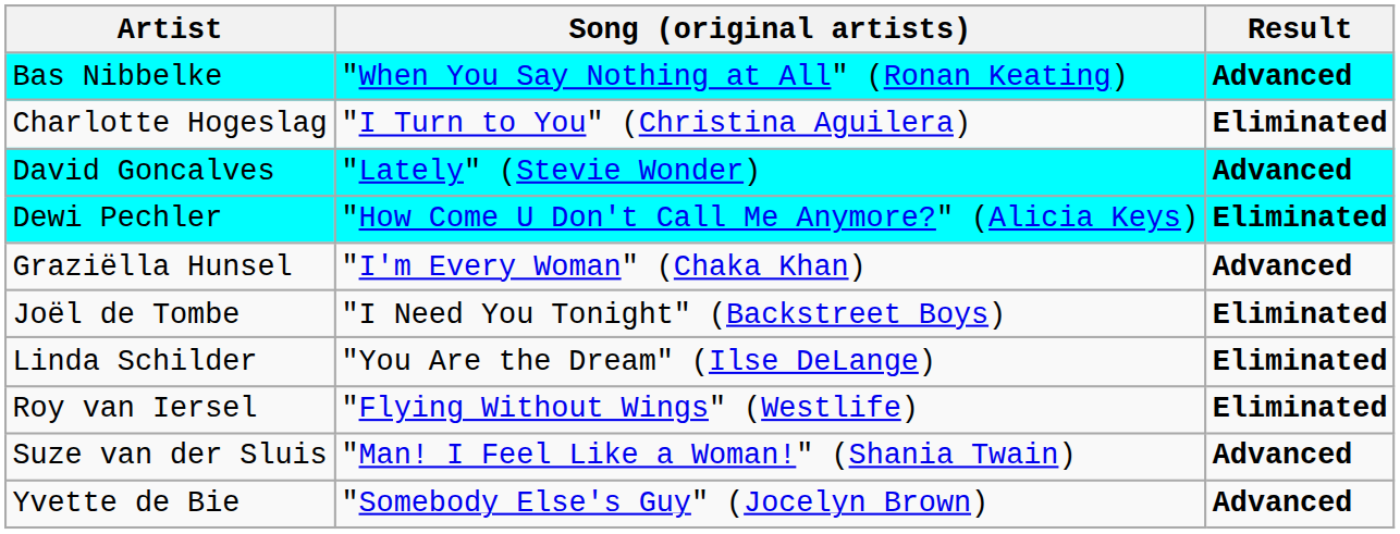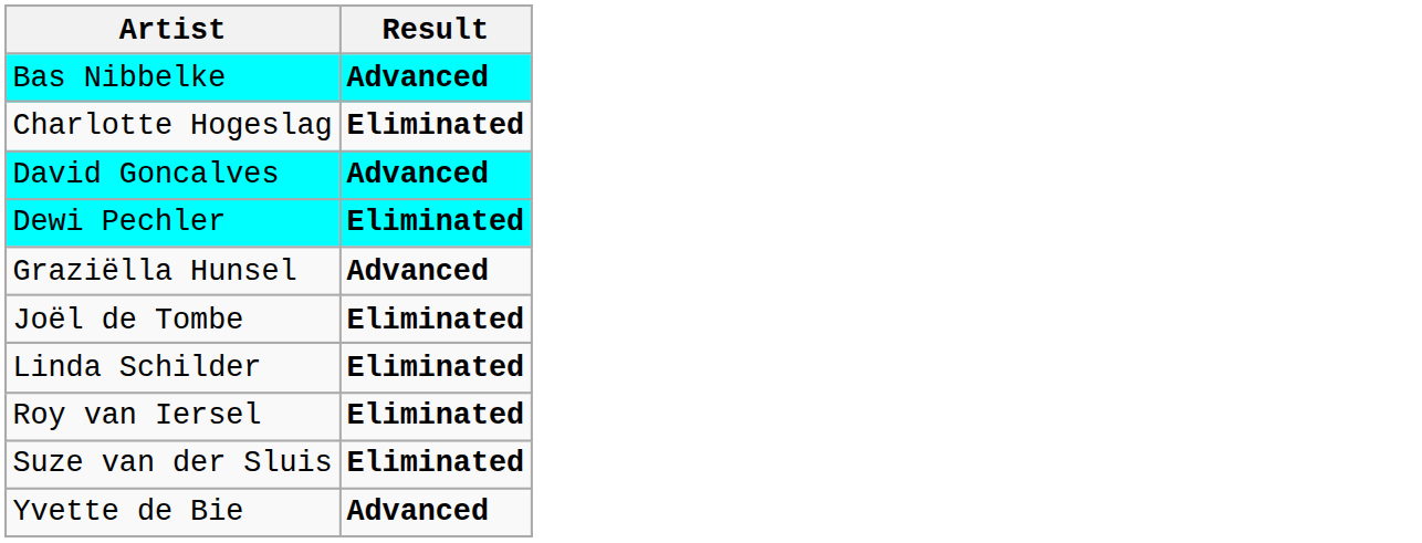- column: Song (original artists) | "When You Say Nothing at All" (Ronan Keating) | "I Turn to You" (Christina Aguilera) | "Lately" (Stevie Wonder) | "How Come U Don't Call Me Anymore?" (Alicia Keys) | "I'm Every Woman" (Chaka Khan) | "I Need You Tonight" (Backstreet Boys) | "You Are the Dream" (Ilse DeLange) | "Flying Without Wings" (Westlife) | "Man! I Feel Like a Woman!" (Shania Twain) | "Somebody Else's Guy" (Jocelyn Brown)
Suze van der Sluis | Result: Advanced -> Eliminated
